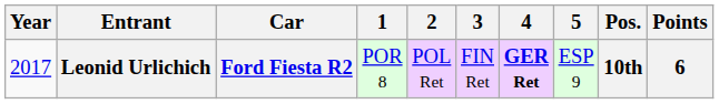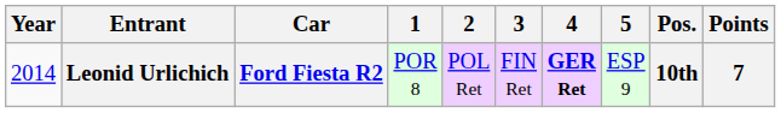Leonid Urlichich | Year: 2017 -> 2014
Leonid Urlichich | Points: 6 -> 7
